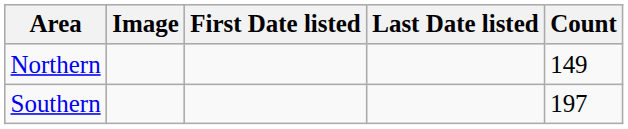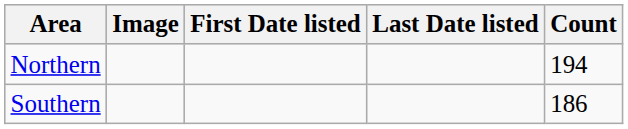Northern | Count: 149 -> 194
Southern | Count: 197 -> 186
